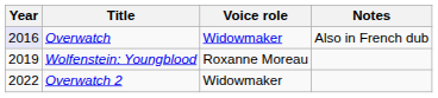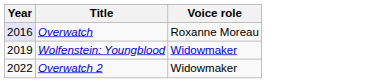- column: Notes | Also in French dub
Overwatch | Voice role: Widowmaker -> Roxanne Moreau
Wolfenstein: Youngblood | Voice role: Roxanne Moreau -> Widowmaker
